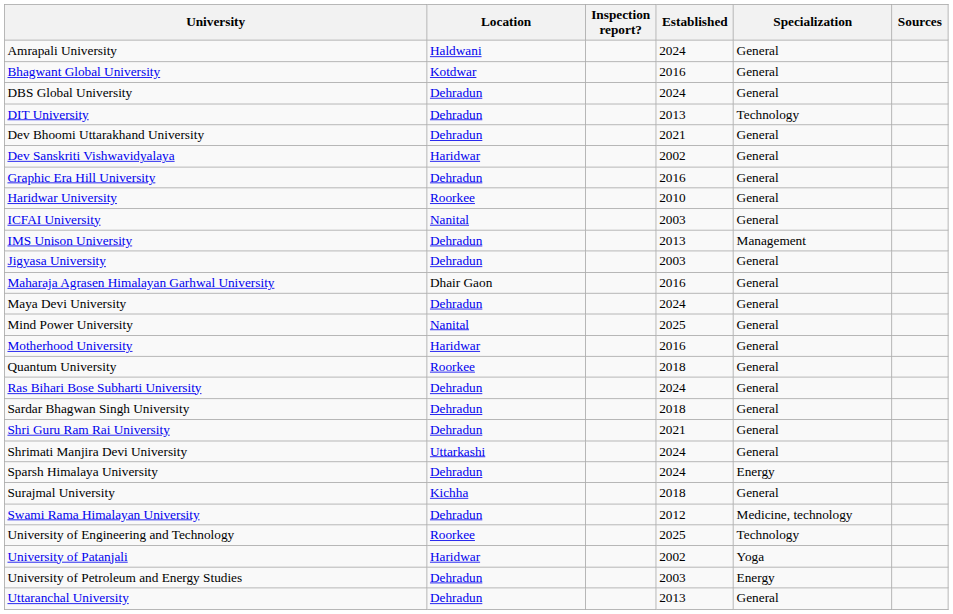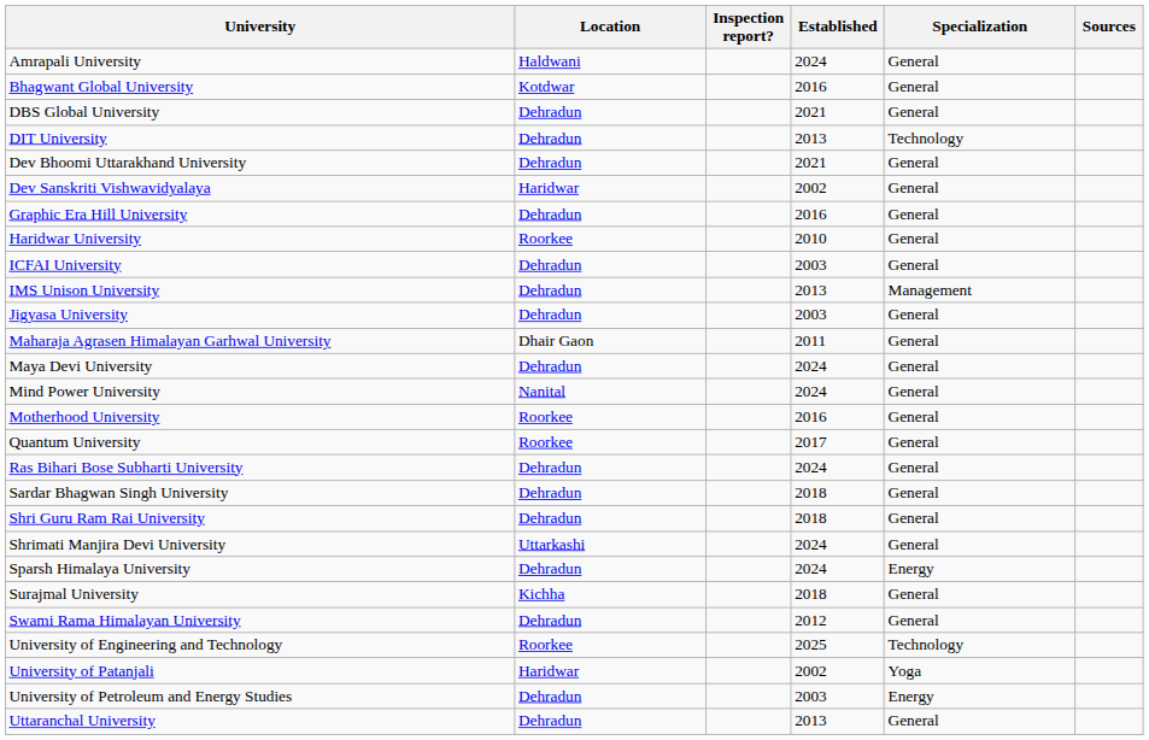DBS Global University | Established: 2024 -> 2021
ICFAI University | Location: Nanital -> Dehradun
Maharaja Agrasen Himalayan Garhwal University | Established: 2016 -> 2011
Mind Power University | Established: 2025 -> 2024
Motherhood University | Location: Haridwar -> Roorkee
Quantum University | Established: 2018 -> 2017
Shri Guru Ram Rai University | Established: 2021 -> 2018
Swami Rama Himalayan University | Specialization: Medicine, technology -> General
